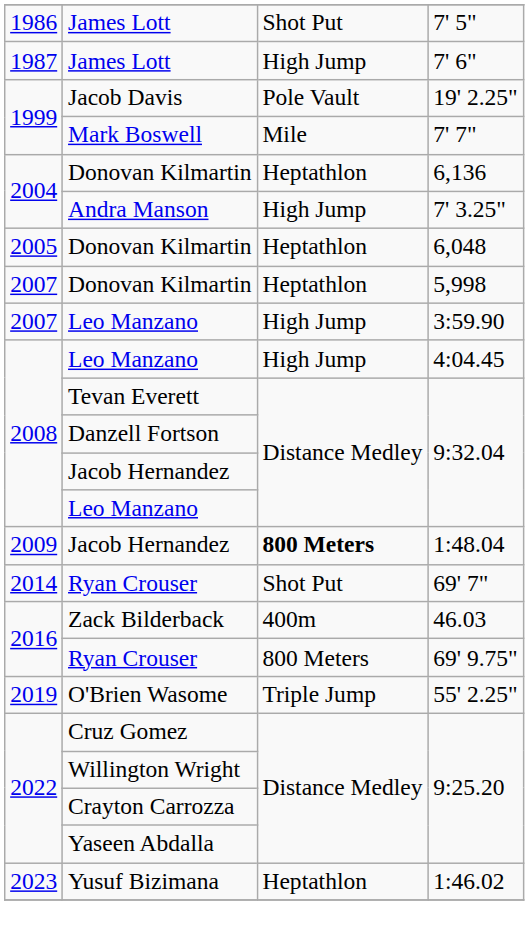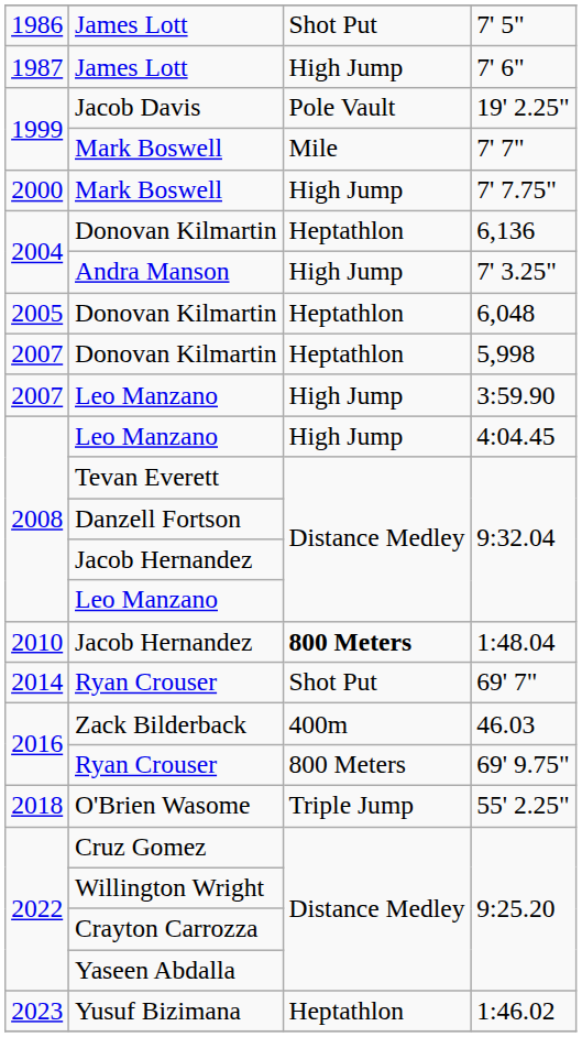+ row: 2000 | Mark Boswell | High Jump | 7' 7.75"
1:48.04 | column 1: 2009 -> 2010
55' 2.25" | column 1: 2019 -> 2018
